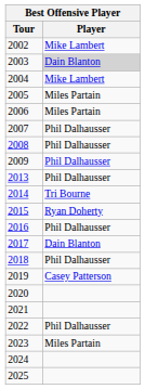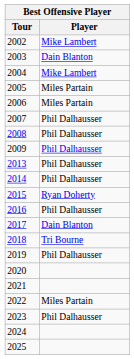2003 | Player: lightgrey background -> no background
2014 | Player: Tri Bourne -> Phil Dalhausser
2018 | Player: Phil Dalhausser -> Tri Bourne
2019 | Player: Casey Patterson -> Phil Dalhausser
2022 | Player: Phil Dalhausser -> Miles Partain
2023 | Player: Miles Partain -> Phil Dalhausser
